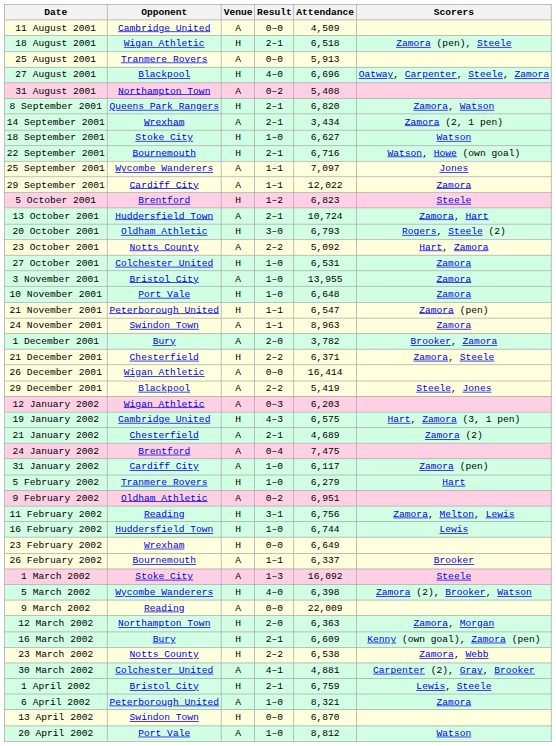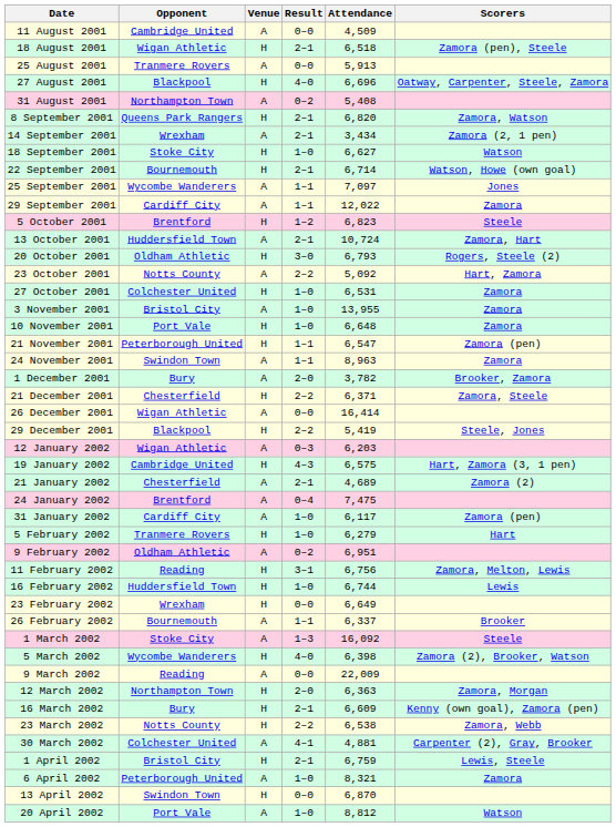22 September 2001 | Attendance: 6,716 -> 6,714
29 December 2001 | Venue: A -> H
